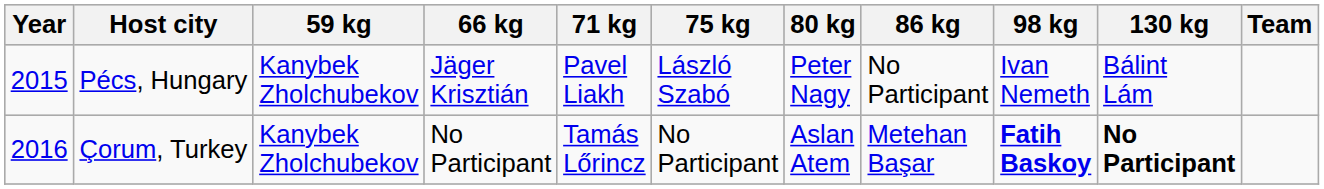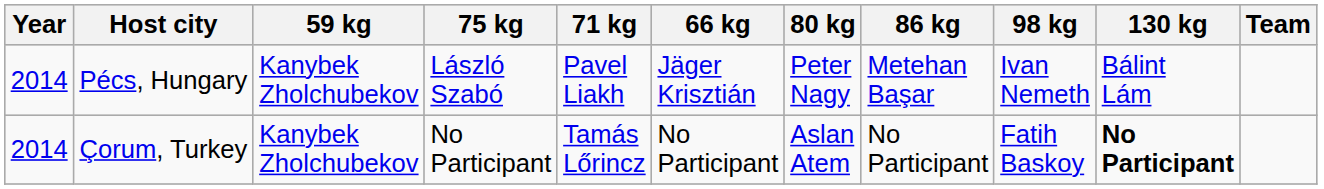columns swapped: 66 kg <-> 75 kg
Pécs, Hungary | Year: 2015 -> 2014
Pécs, Hungary | 86 kg: No Participant -> Metehan Başar
Çorum, Turkey | Year: 2016 -> 2014
Çorum, Turkey | 86 kg: Metehan Başar -> No Participant
Çorum, Turkey | 98 kg: bold -> normal
